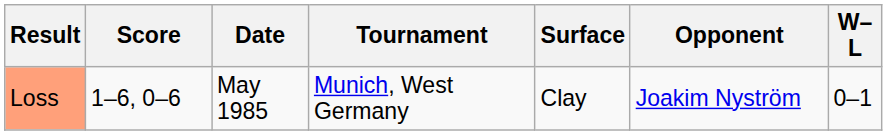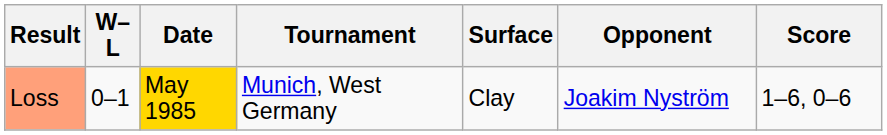columns swapped: W–L <-> Score
Loss | Date: no background -> gold background
